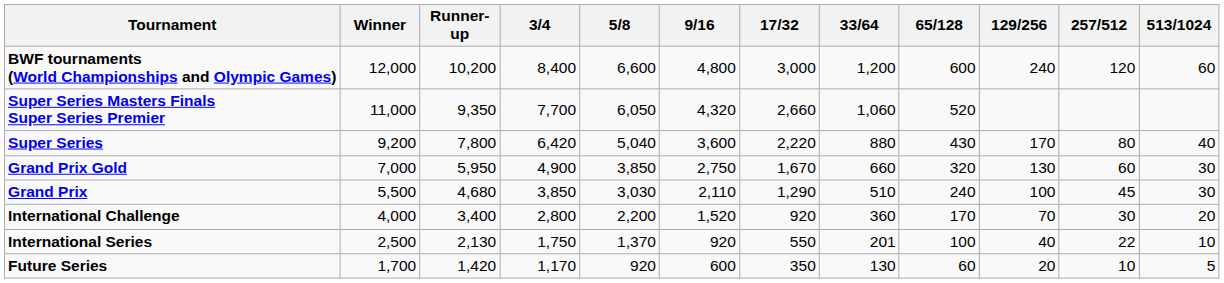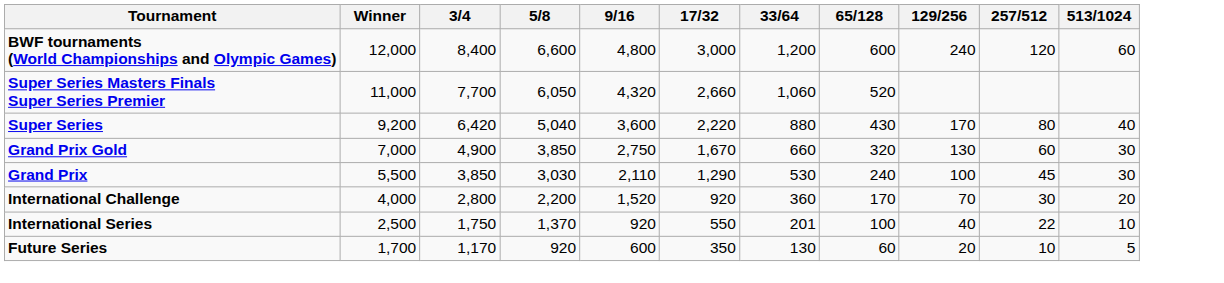- column: Runner-up | 10,200 | 9,350 | 7,800 | 5,950 | 4,680 | 3,400 | 2,130 | 1,420
Grand Prix | 33/64: 510 -> 530
